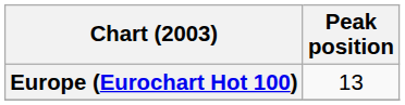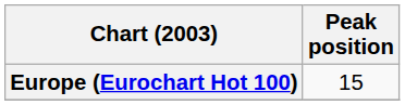Europe (Eurochart Hot 100) | Peak position: 13 -> 15
